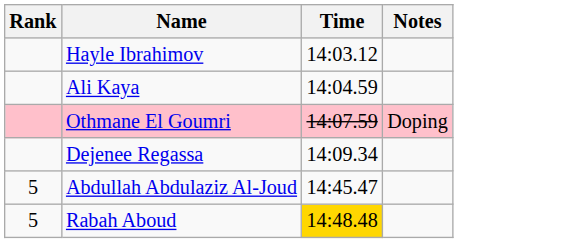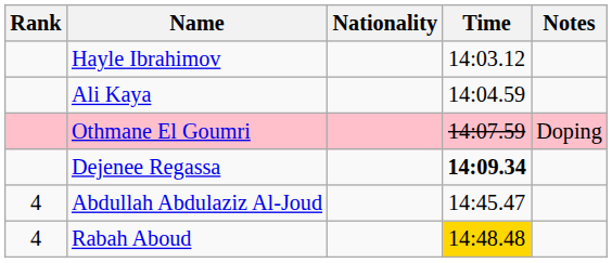+ column: Nationality
Dejenee Regassa | Time: normal -> bold
Abdullah Abdulaziz Al-Joud | Rank: 5 -> 4
Rabah Aboud | Rank: 5 -> 4
